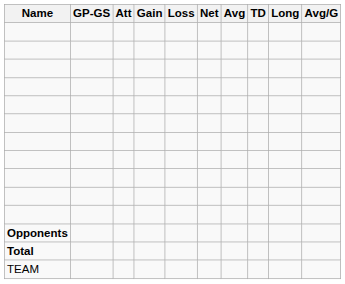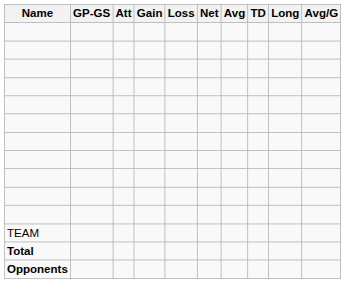rows swapped: TEAM <-> Opponents
